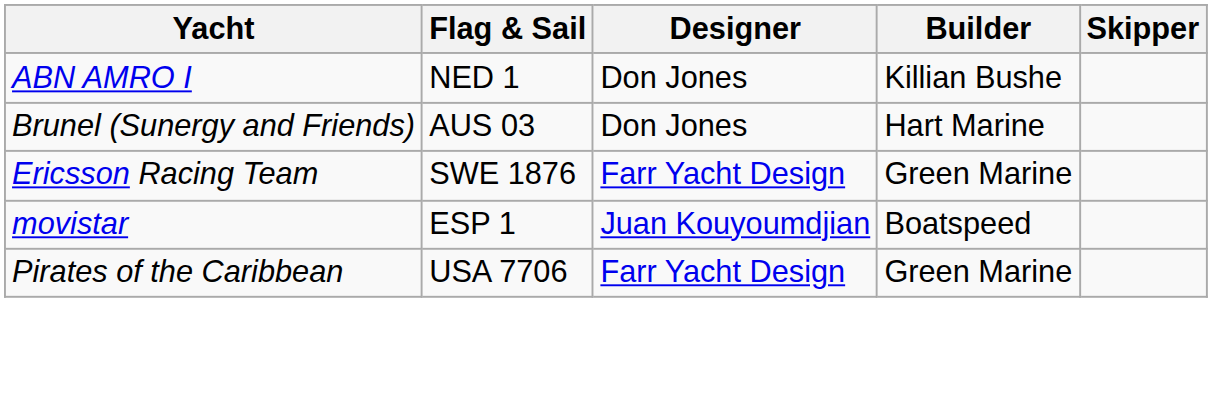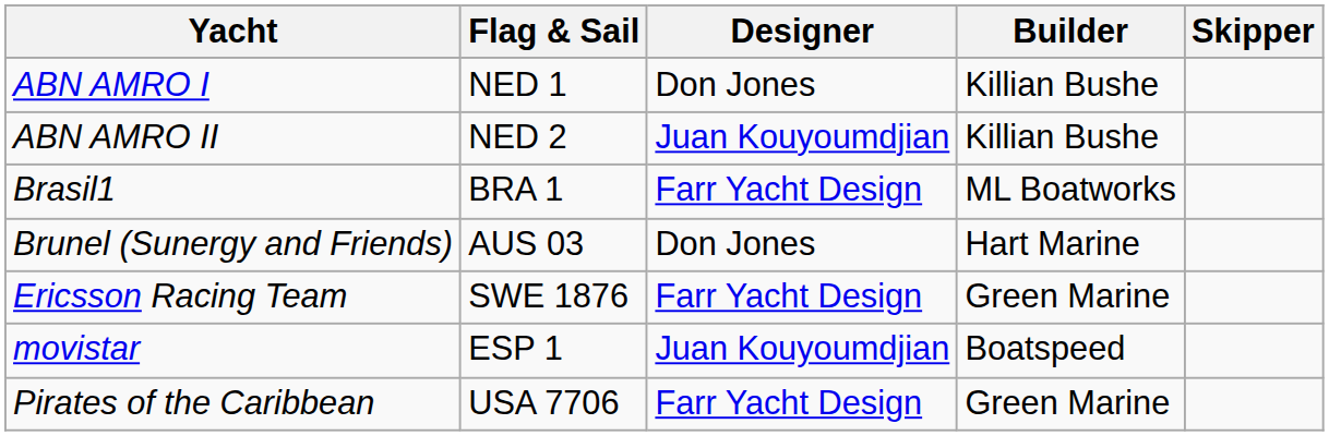+ row: ABN AMRO II | NED 2 | Juan Kouyoumdjian | Killian Bushe
+ row: Brasil1 | BRA 1 | Farr Yacht Design | ML Boatworks
